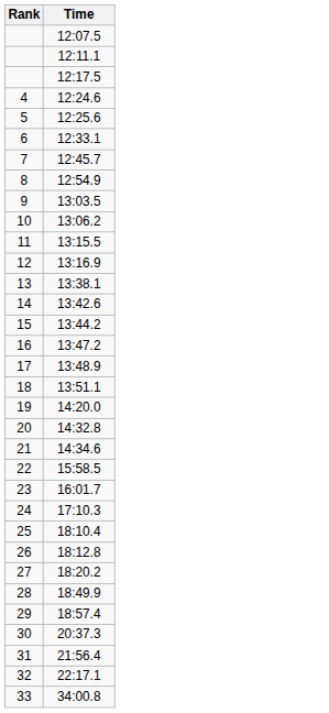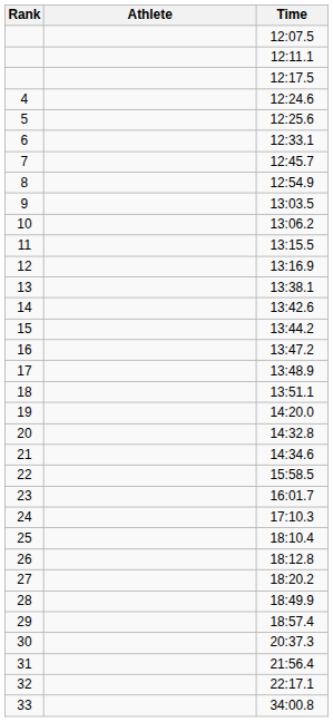+ column: Athlete
